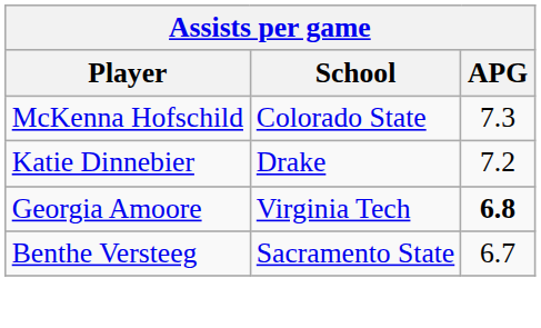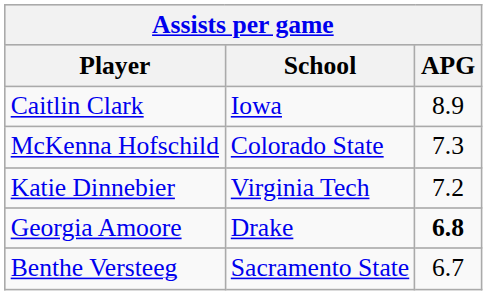+ row: Caitlin Clark | Iowa | 8.9
Katie Dinnebier | School: Drake -> Virginia Tech
Georgia Amoore | School: Virginia Tech -> Drake
